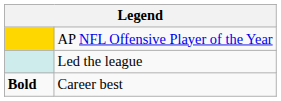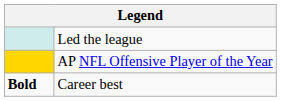rows swapped: AP NFL Offensive Player of the Year <-> Led the league
